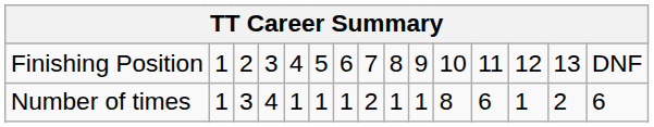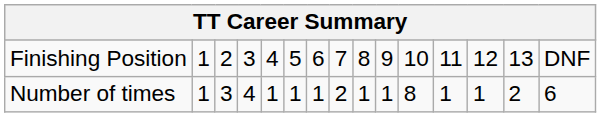Number of times | column 12: 6 -> 1
